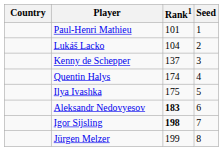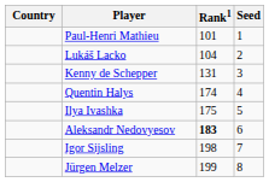Kenny de Schepper | Rank1: 137 -> 131
Igor Sijsling | Rank1: bold -> normal
